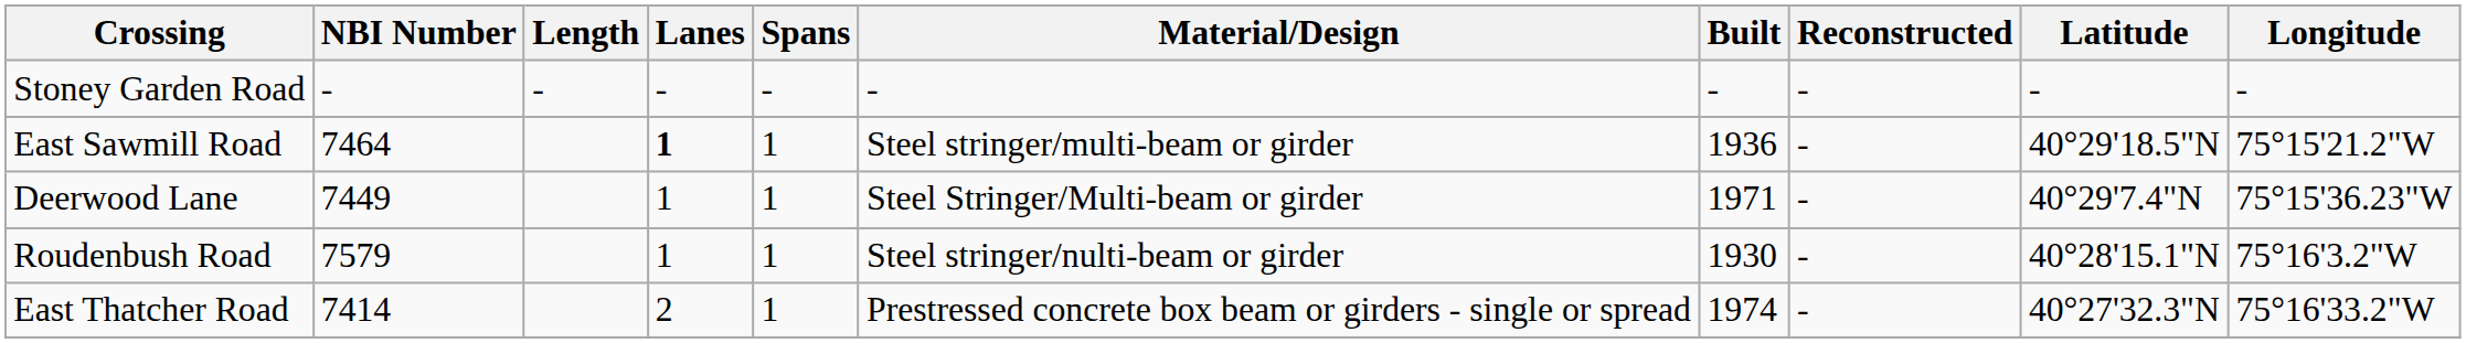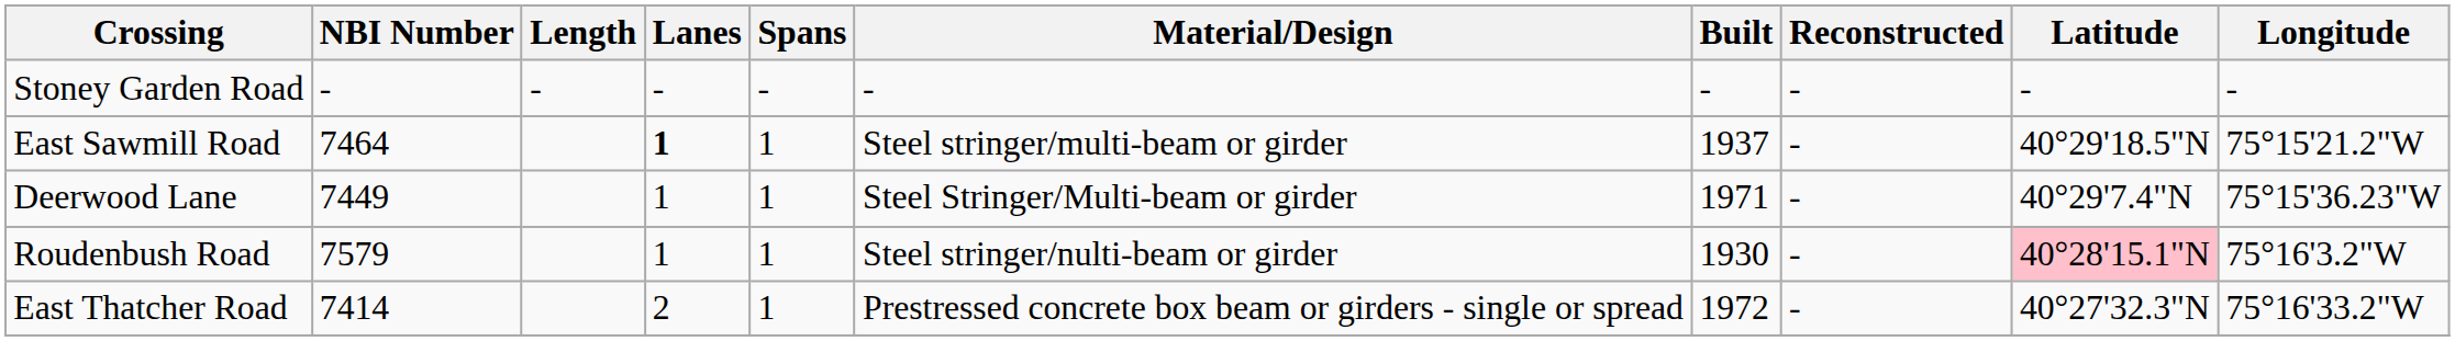East Sawmill Road | Built: 1936 -> 1937
Roudenbush Road | Latitude: no background -> pink background
East Thatcher Road | Built: 1974 -> 1972
